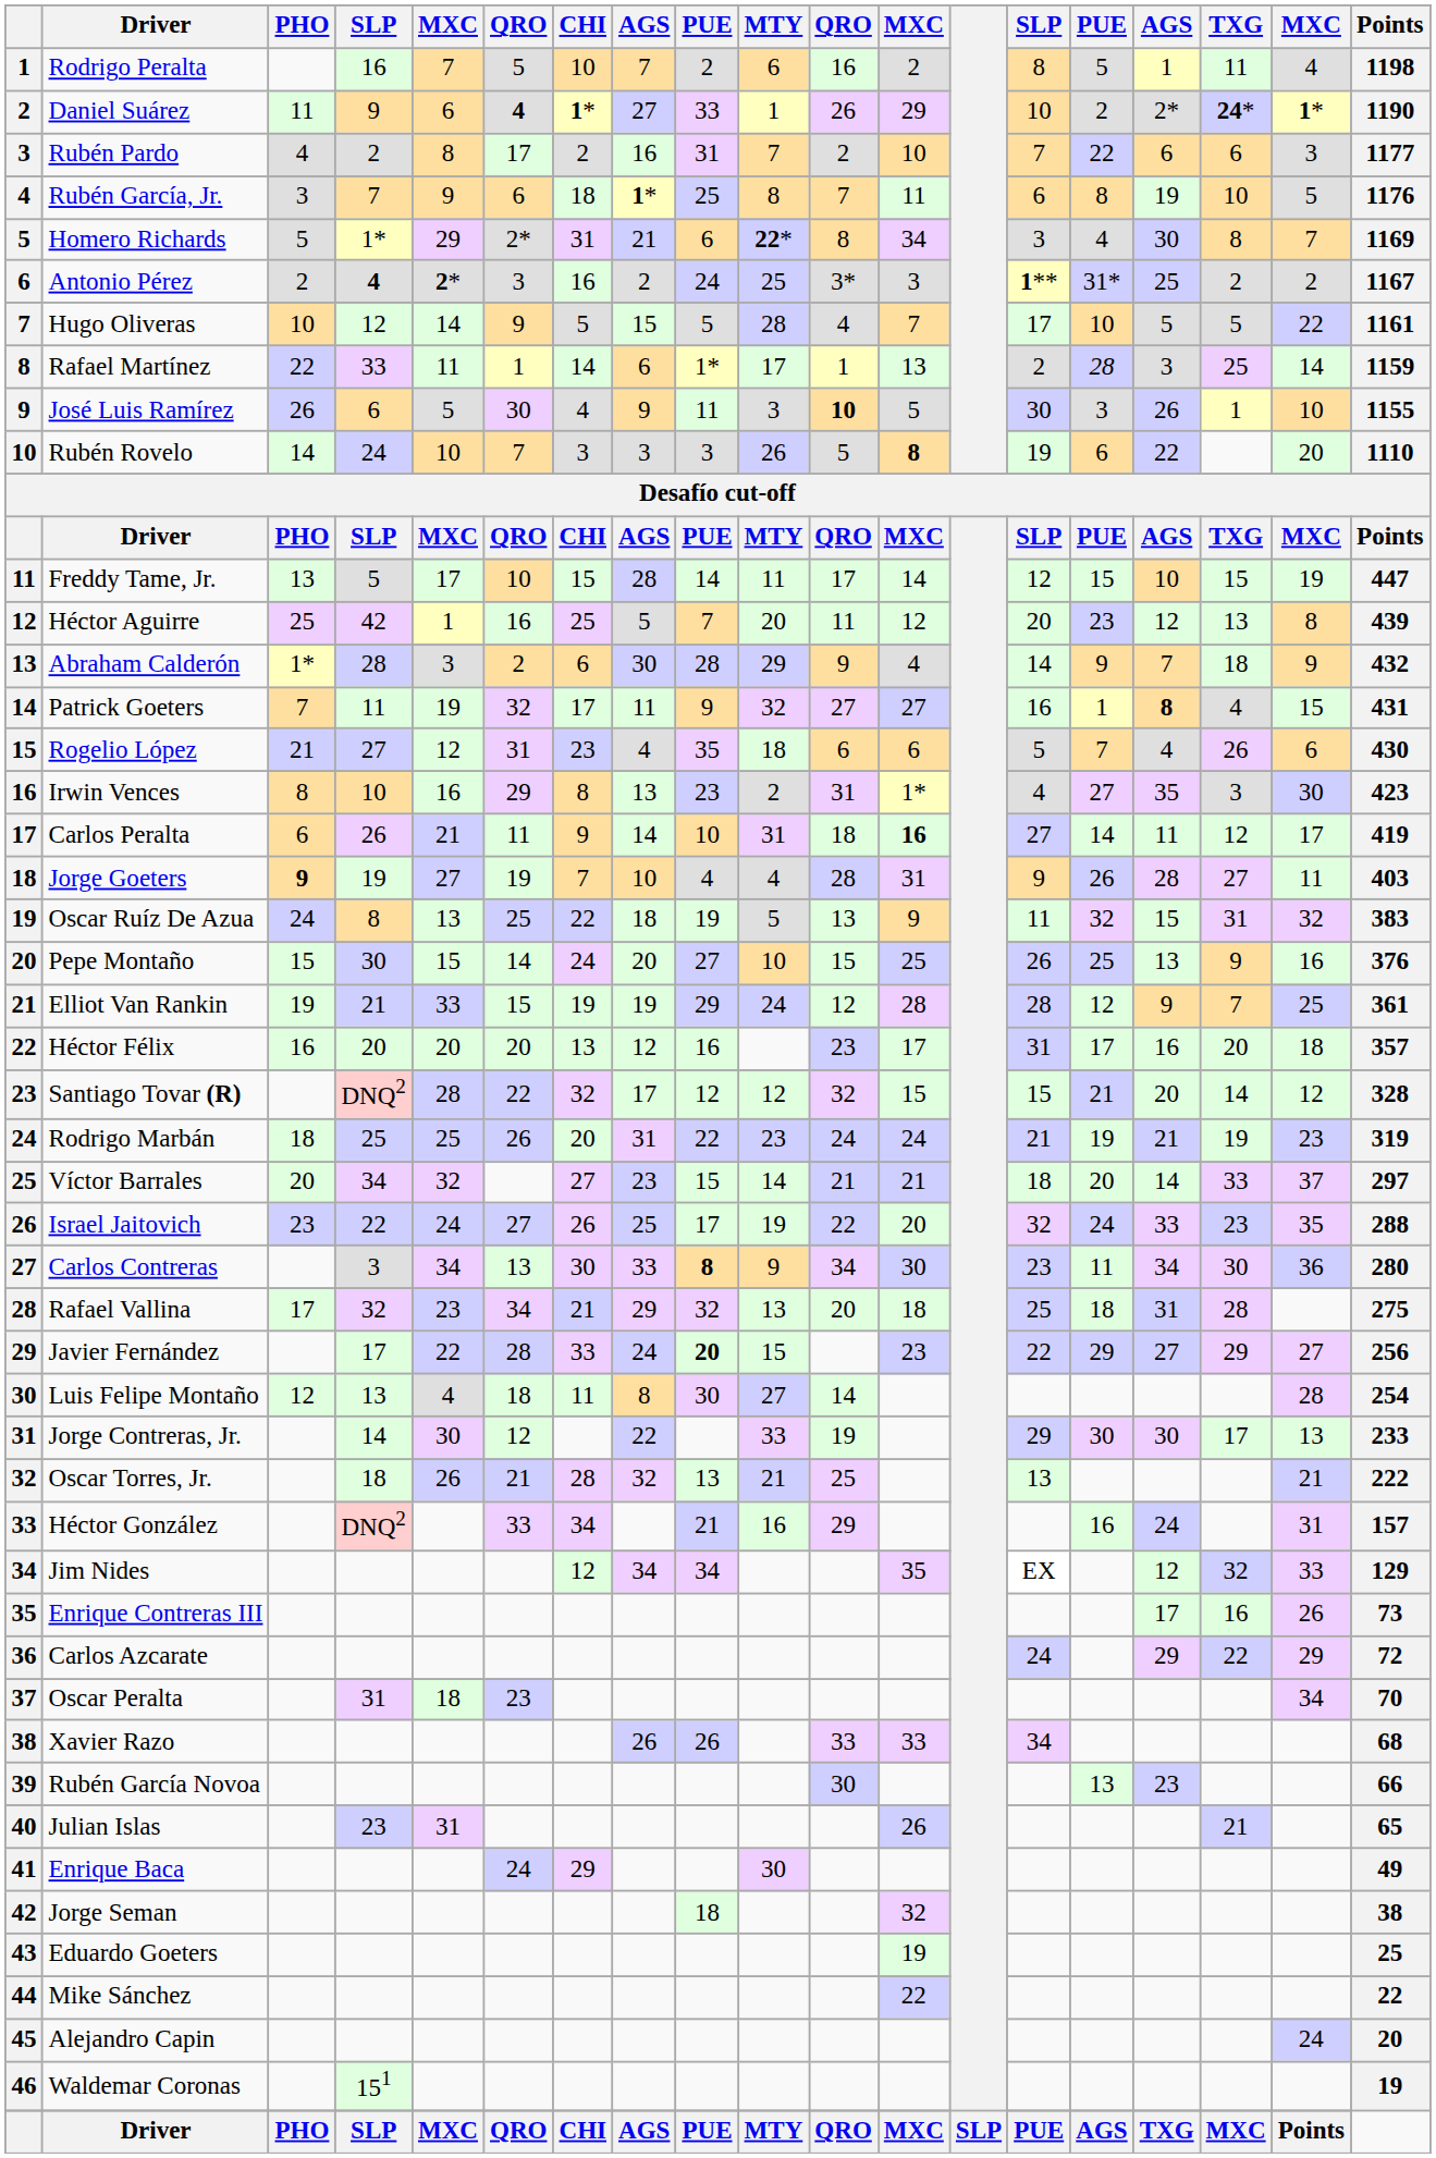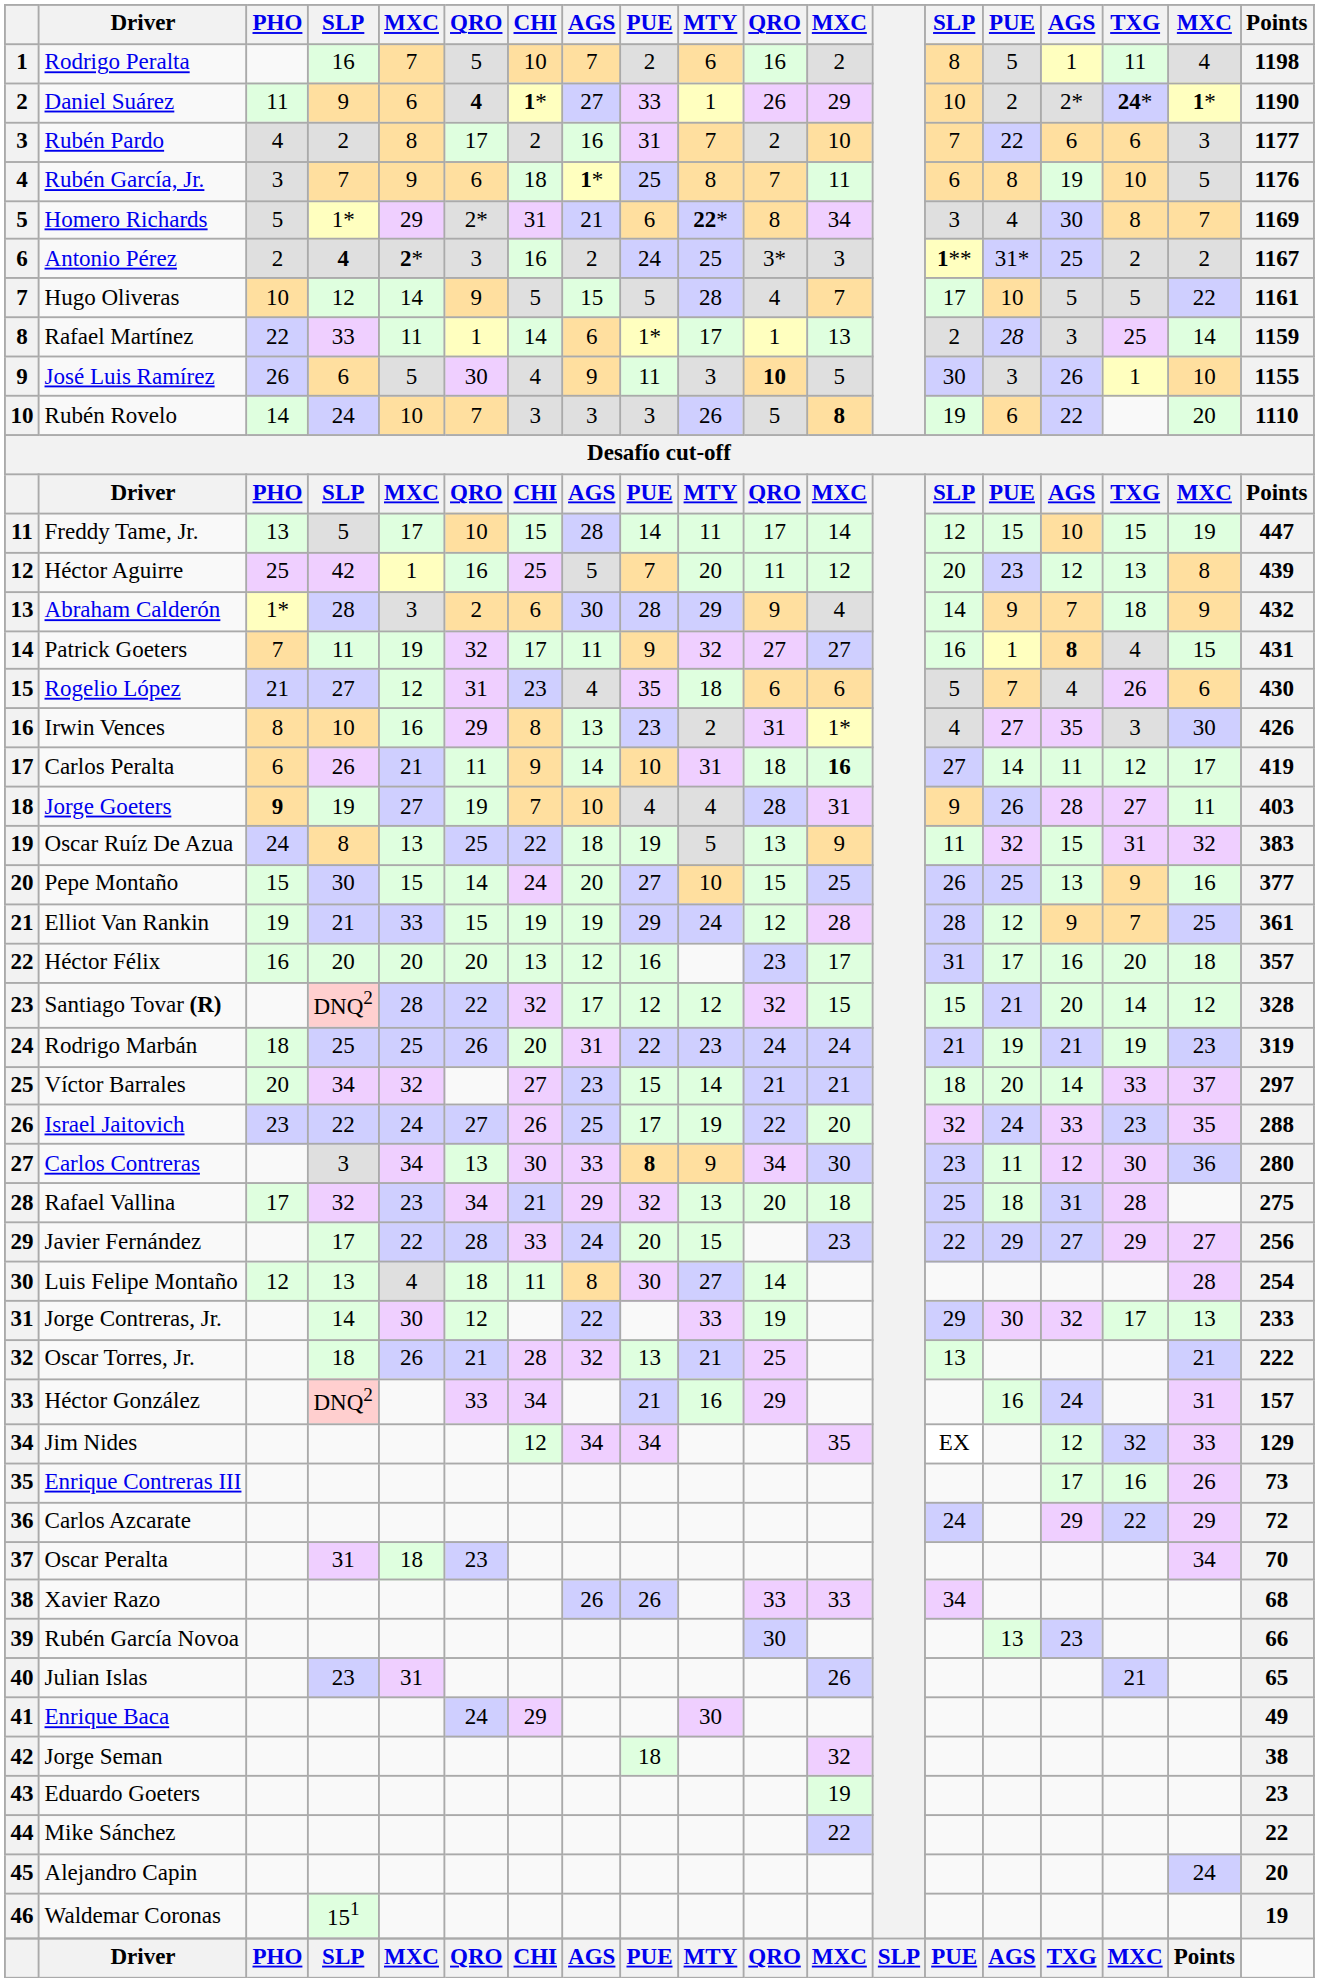Irwin Vences | Points: 423 -> 426
Pepe Montaño | Points: 376 -> 377
Carlos Contreras | column 16: 34 -> 12
Javier Fernández | column 9: bold -> normal
Jorge Contreras, Jr. | column 16: 30 -> 32
Eduardo Goeters | Points: 25 -> 23
